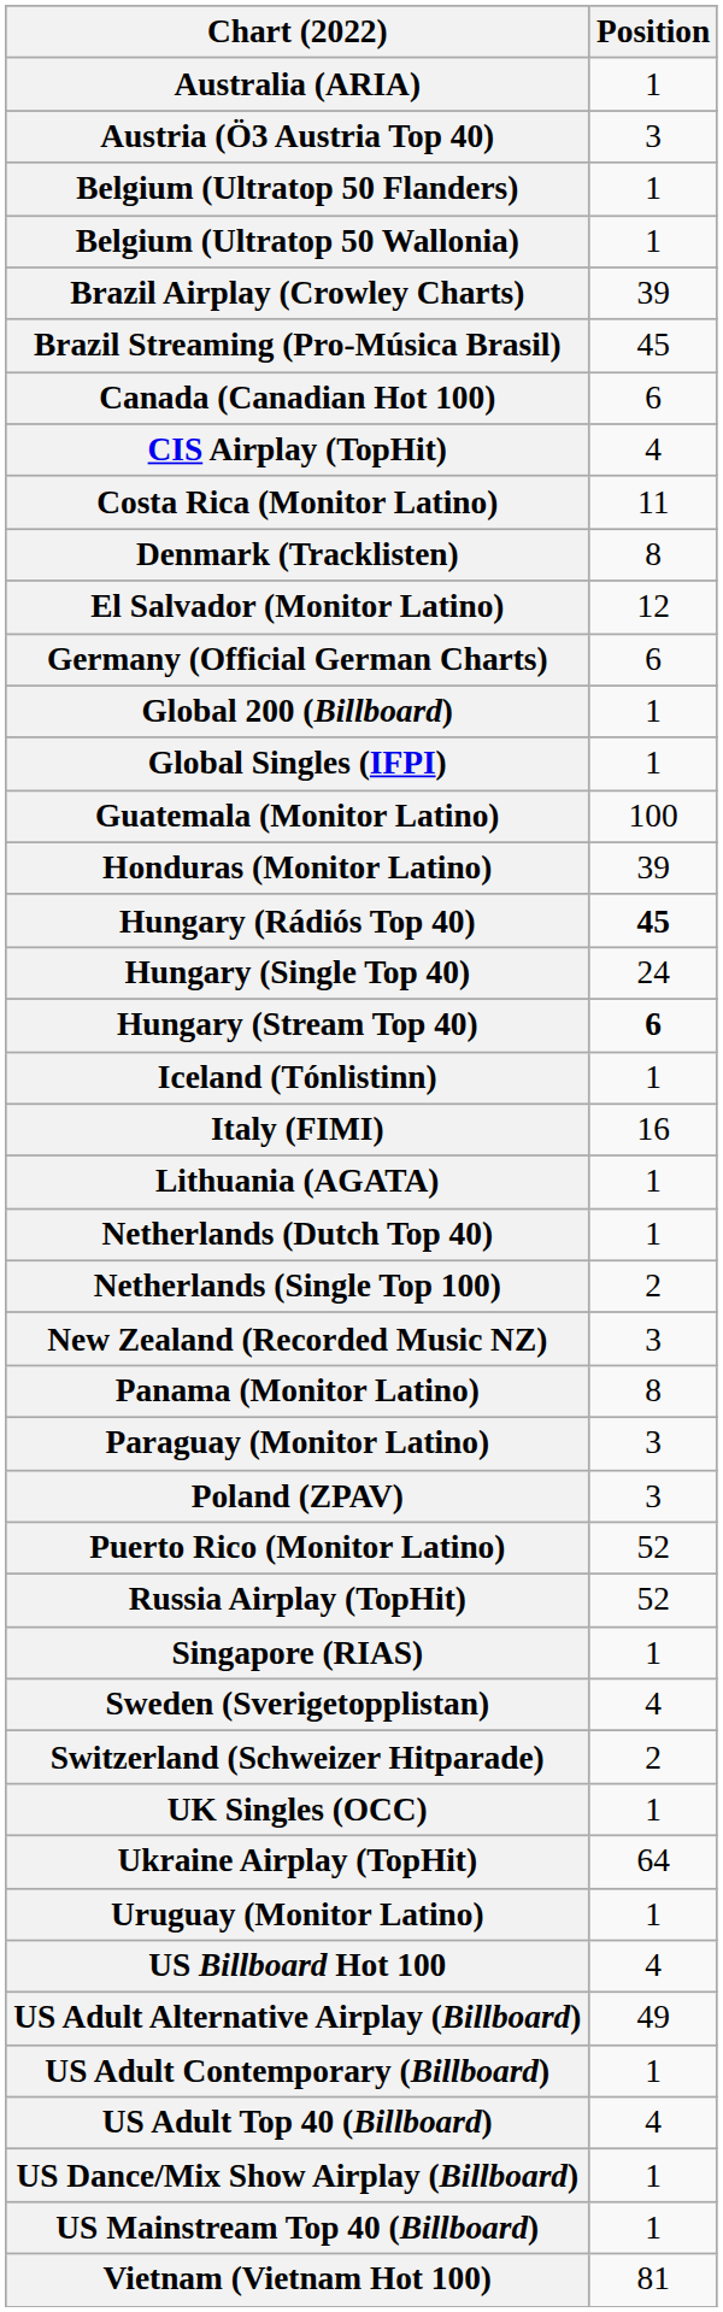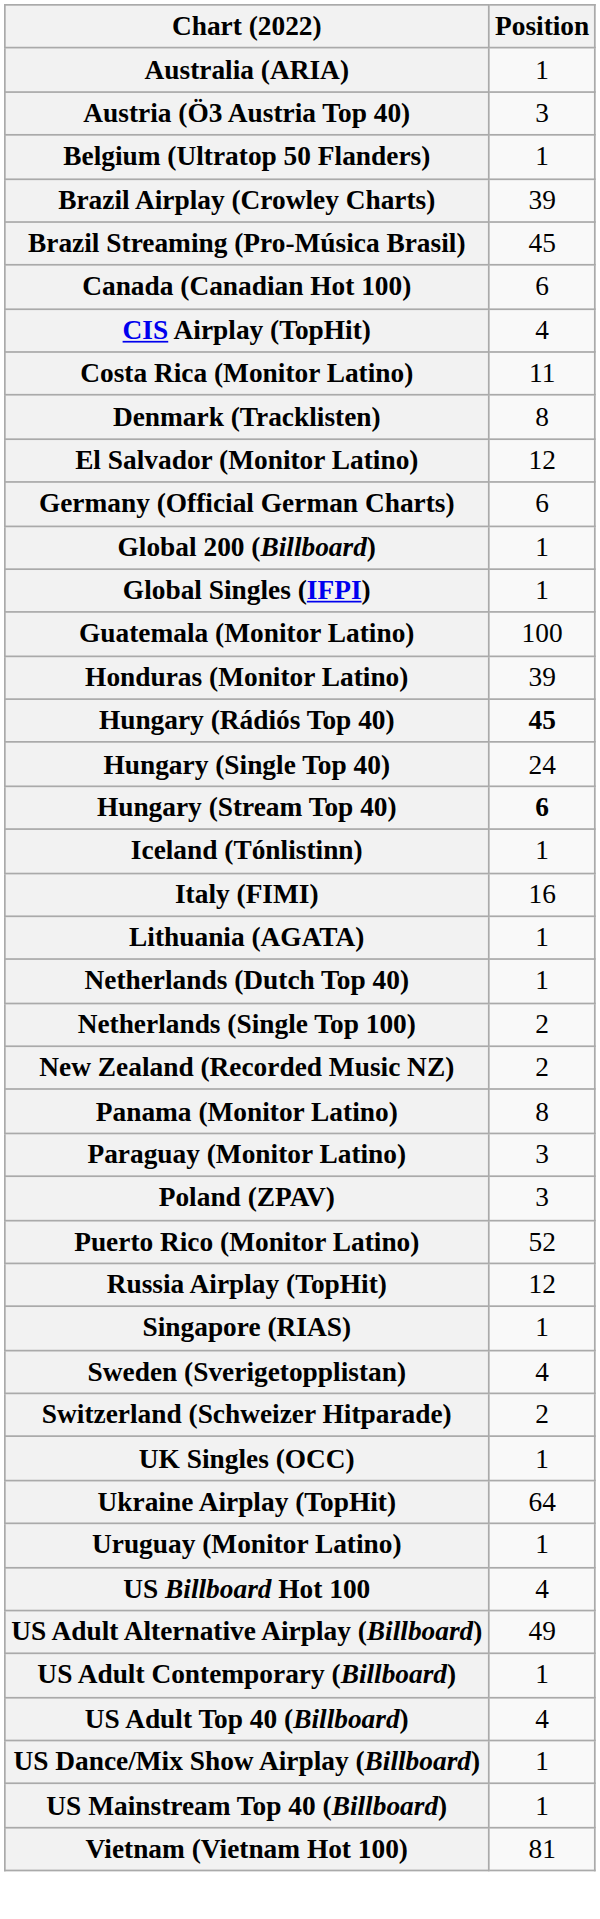- row: Belgium (Ultratop 50 Wallonia) | 1
New Zealand (Recorded Music NZ) | Position: 3 -> 2
Russia Airplay (TopHit) | Position: 52 -> 12
